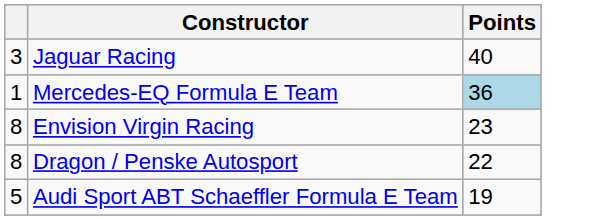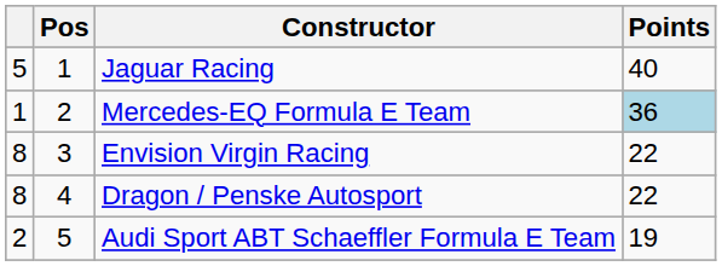+ column: Pos | 1 | 2 | 3 | 4 | 5
Jaguar Racing | column 1: 3 -> 5
Envision Virgin Racing | Points: 23 -> 22
Audi Sport ABT Schaeffler Formula E Team | column 1: 5 -> 2
